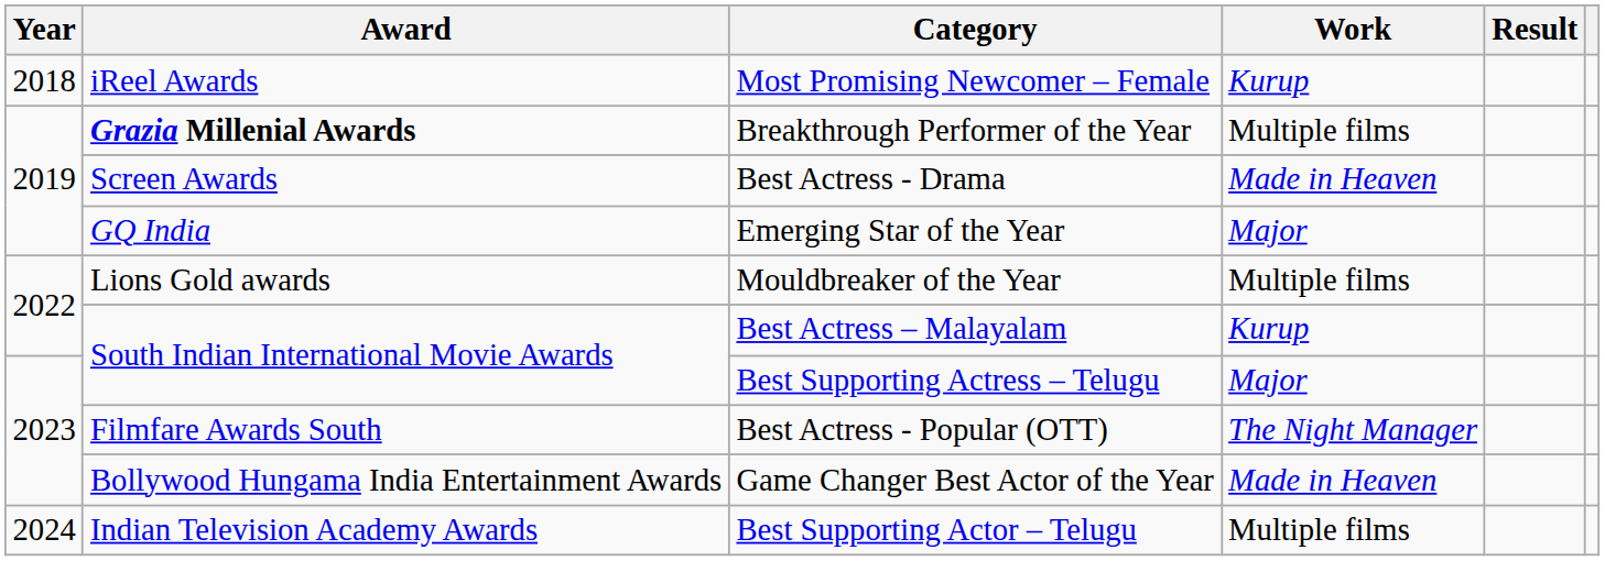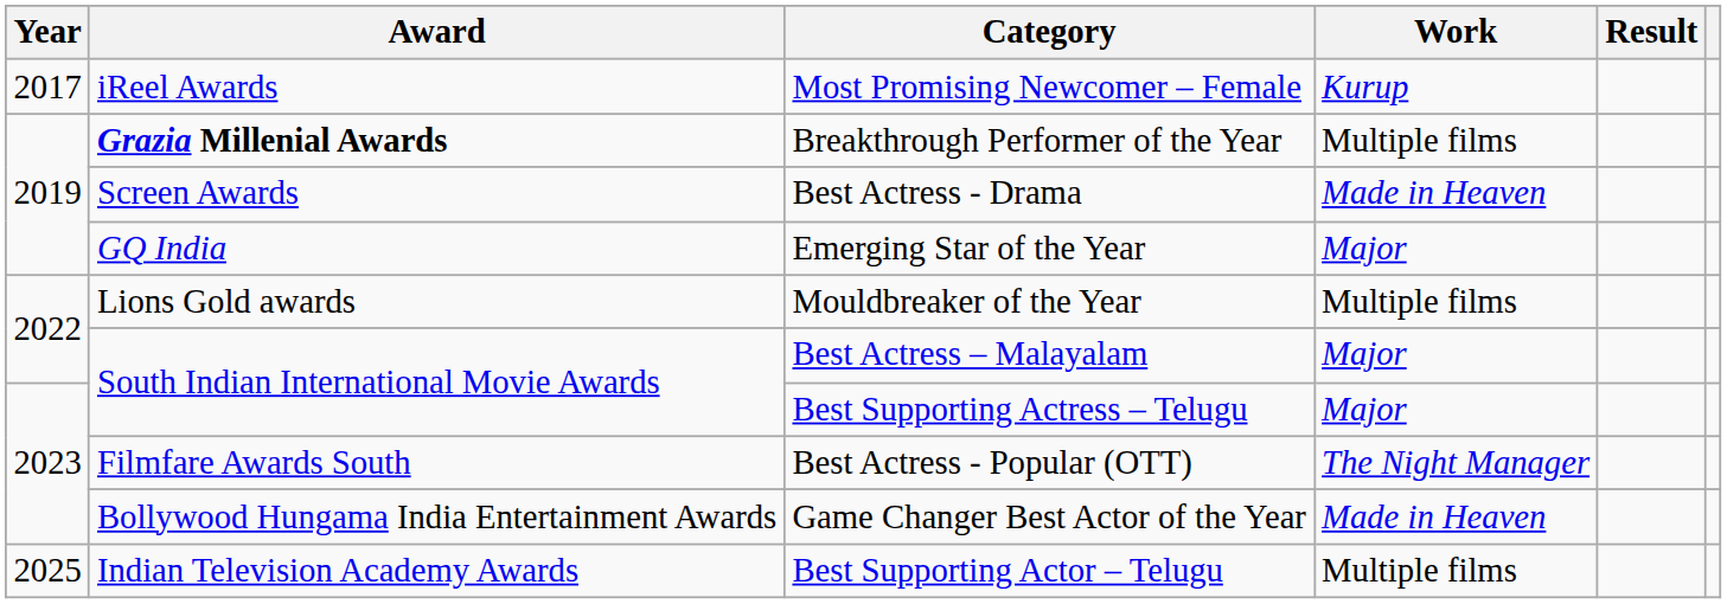Most Promising Newcomer – Female | Year: 2018 -> 2017
Best Actress – Malayalam | Work: Kurup -> Major
Best Supporting Actor – Telugu | Year: 2024 -> 2025
